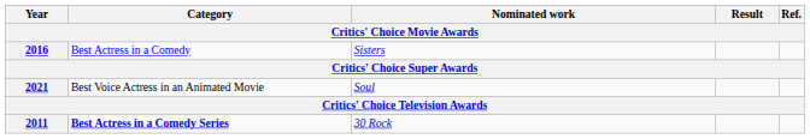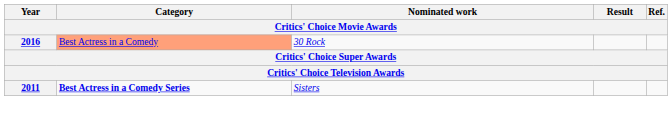2016 | Category: no background -> lightsalmon background
2016 | Nominated work: Sisters -> 30 Rock
- row: 2021 | Best Voice Actress in an Animated Movie | Soul
2011 | Nominated work: 30 Rock -> Sisters
